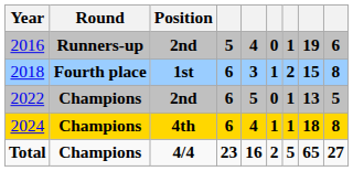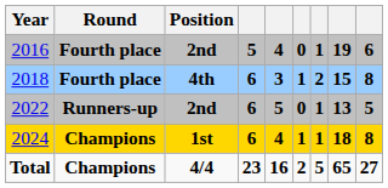2016 | Round: Runners-up -> Fourth place
2018 | Position: 1st -> 4th
2022 | Round: Champions -> Runners-up
2024 | Position: 4th -> 1st
